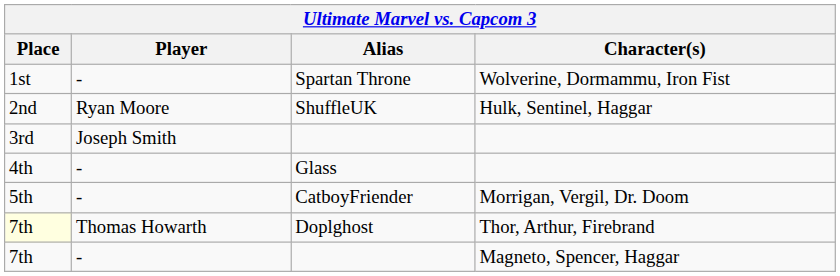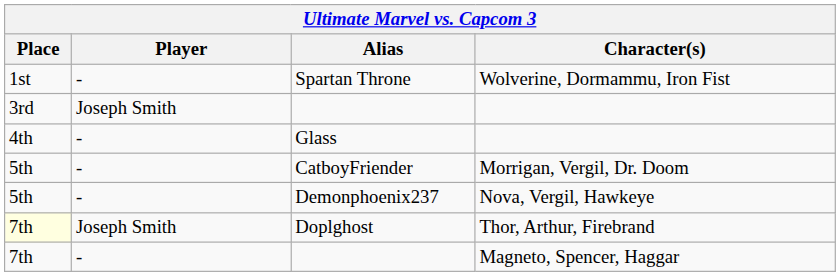- row: 2nd | Ryan Moore | ShuffleUK | Hulk, Sentinel, Haggar
+ row: 5th | - | Demonphoenix237 | Nova, Vergil, Hawkeye
Doplghost | Player: Thomas Howarth -> Joseph Smith
